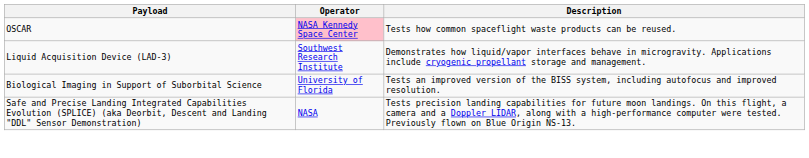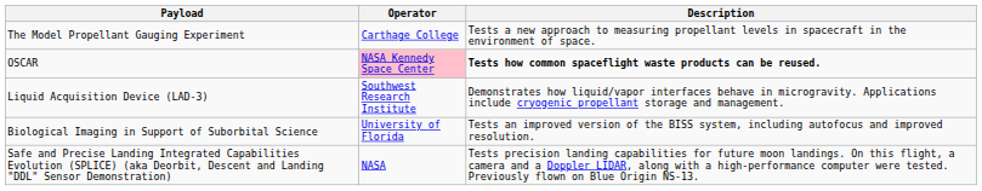+ row: The Model Propellant Gauging Experiment | Carthage College | Tests a new approach to measuring propellant levels in spacecraft in the environment of space.
OSCAR | Description: normal -> bold
